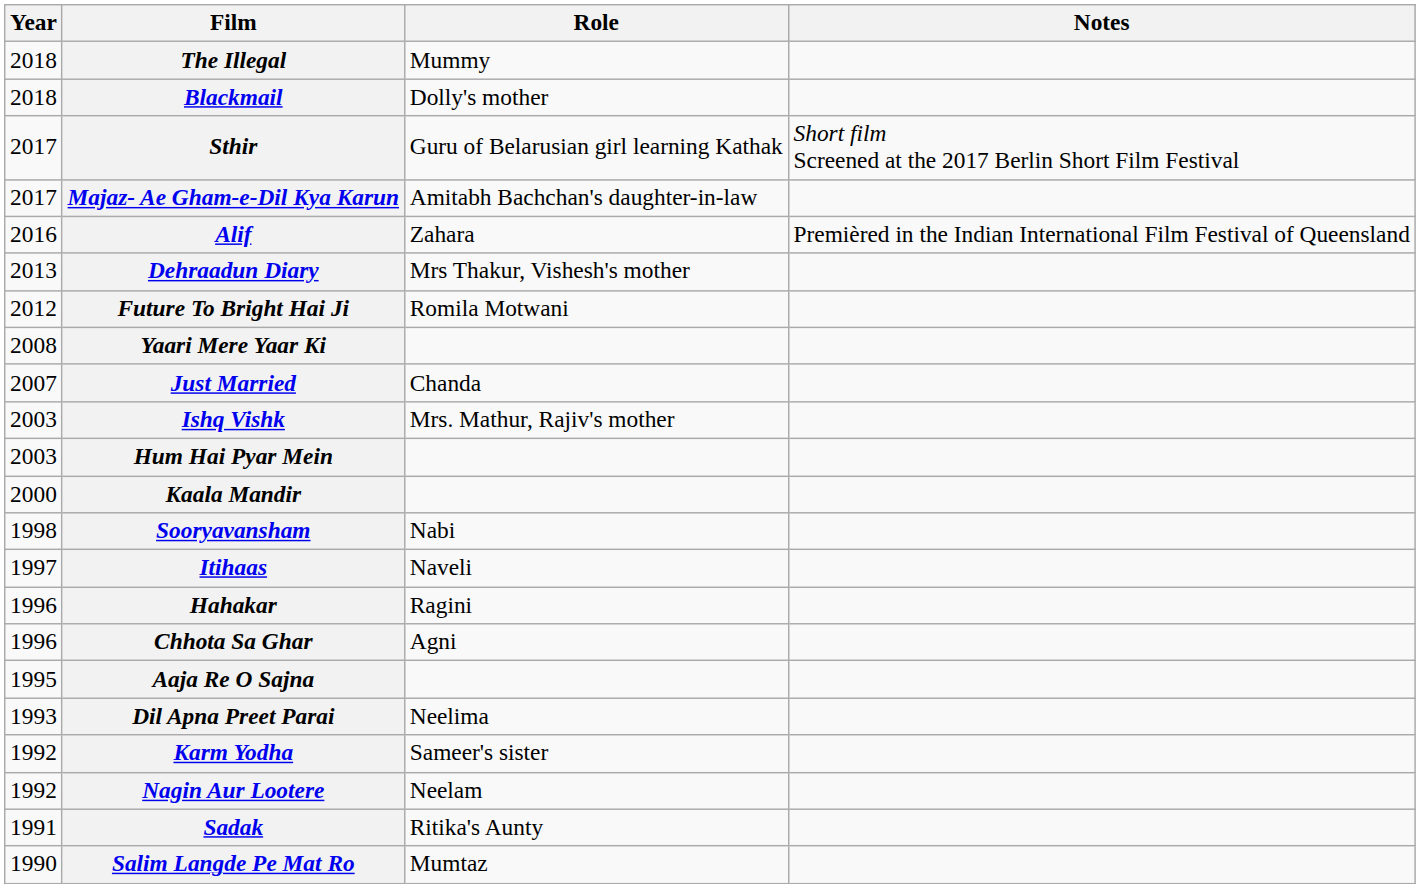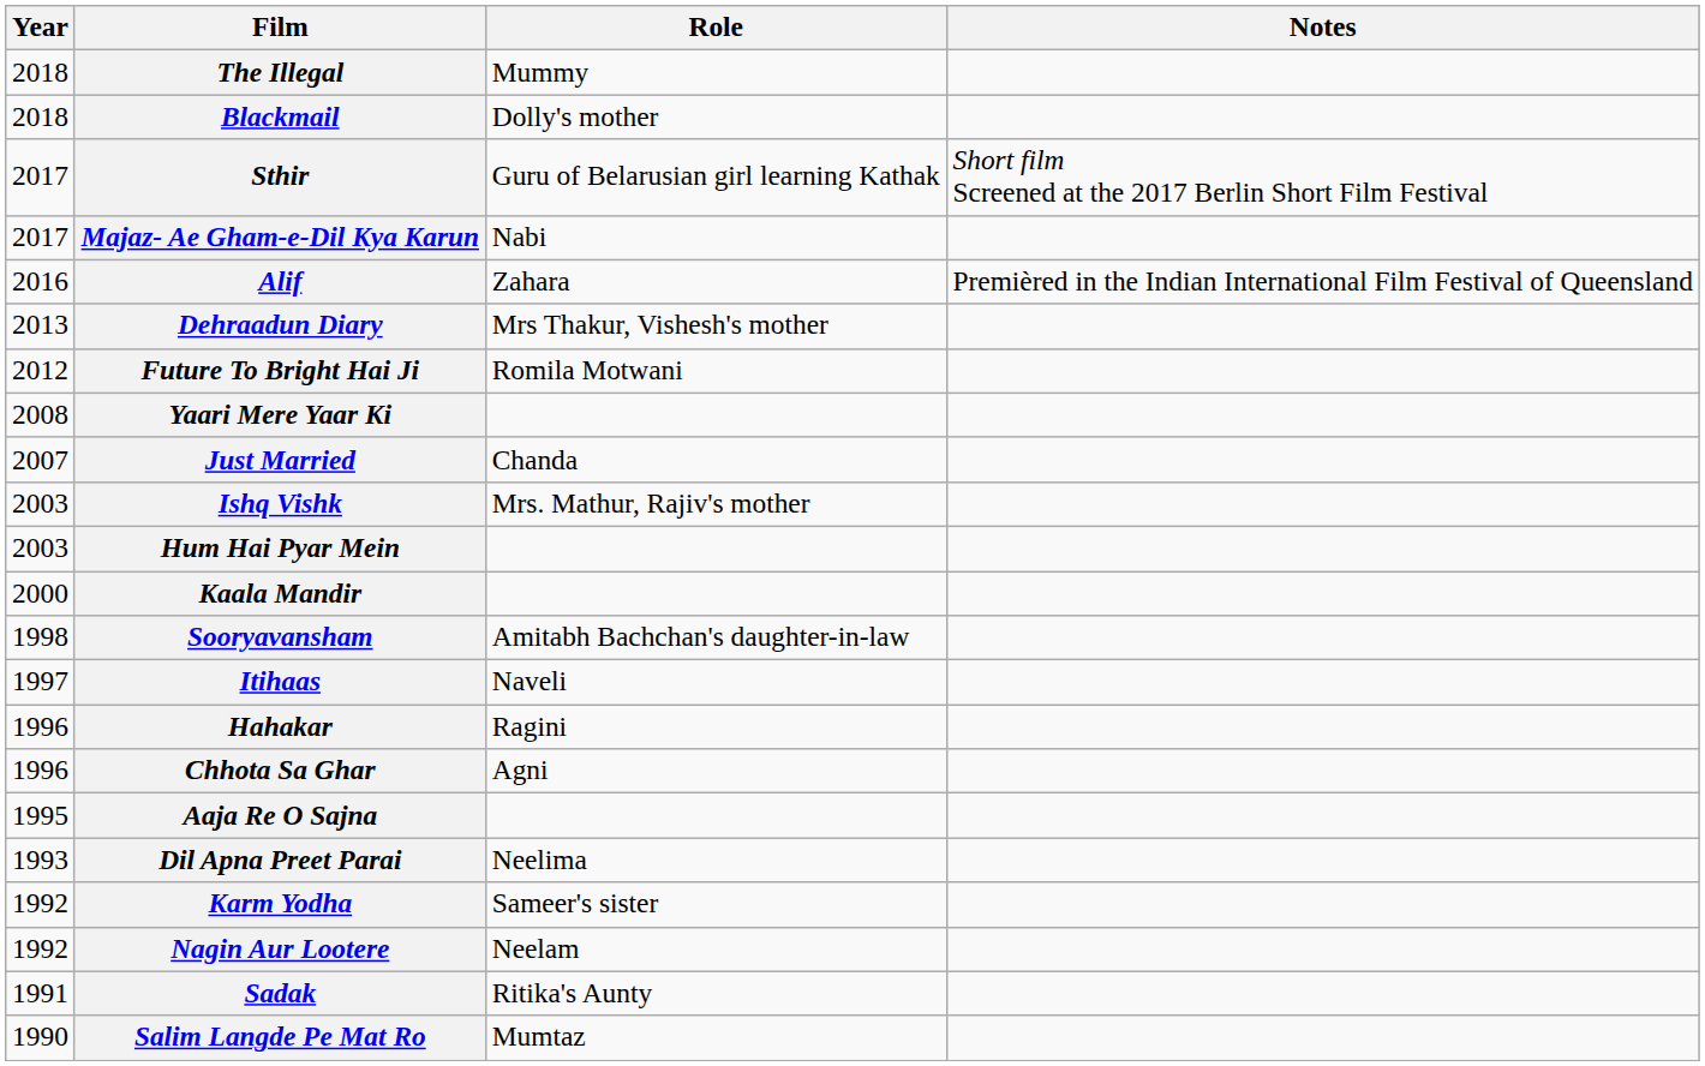Majaz- Ae Gham-e-Dil Kya Karun | Role: Amitabh Bachchan's daughter-in-law -> Nabi
Sooryavansham | Role: Nabi -> Amitabh Bachchan's daughter-in-law
